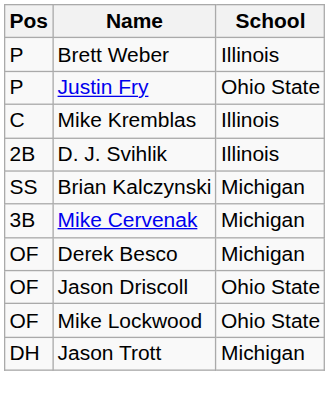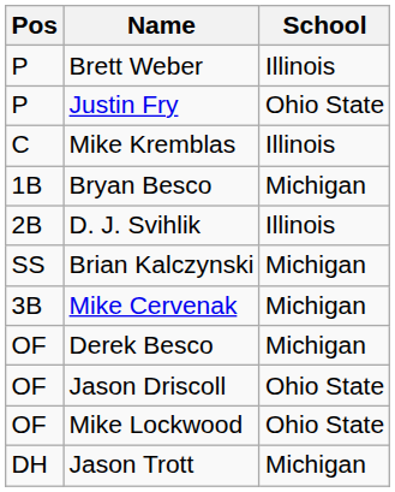+ row: 1B | Bryan Besco | Michigan
